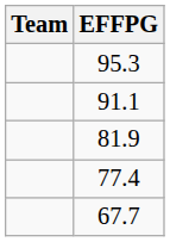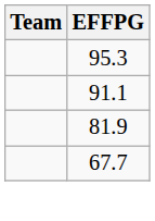- row: 77.4
